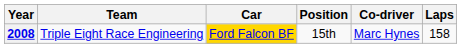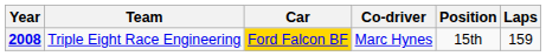columns swapped: Co-driver <-> Position
2008 | Laps: 158 -> 159
